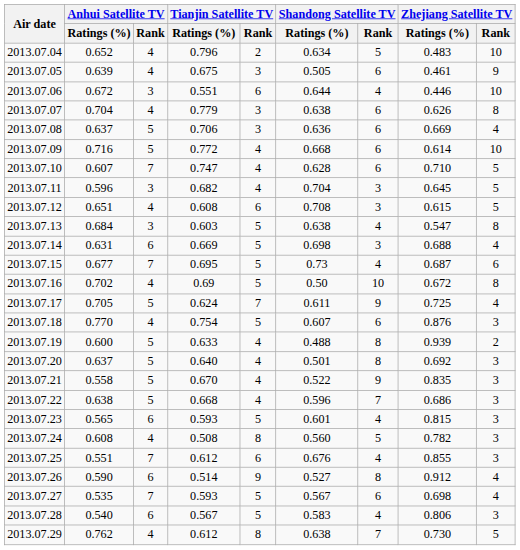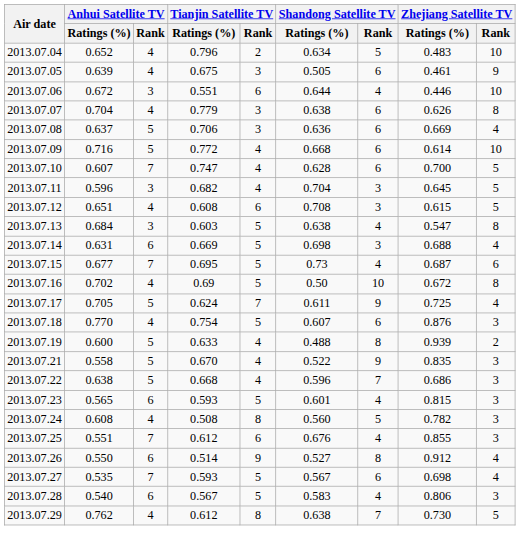2013.07.10 | Zhejiang Satellite TV / Ratings (%): 0.710 -> 0.700
- row: 2013.07.20 | 0.637 | 5 | 0.640 | 4 | 0.501 | 8 | 0.692 | 3
2013.07.26 | Anhui Satellite TV / Ratings (%): 0.590 -> 0.550
